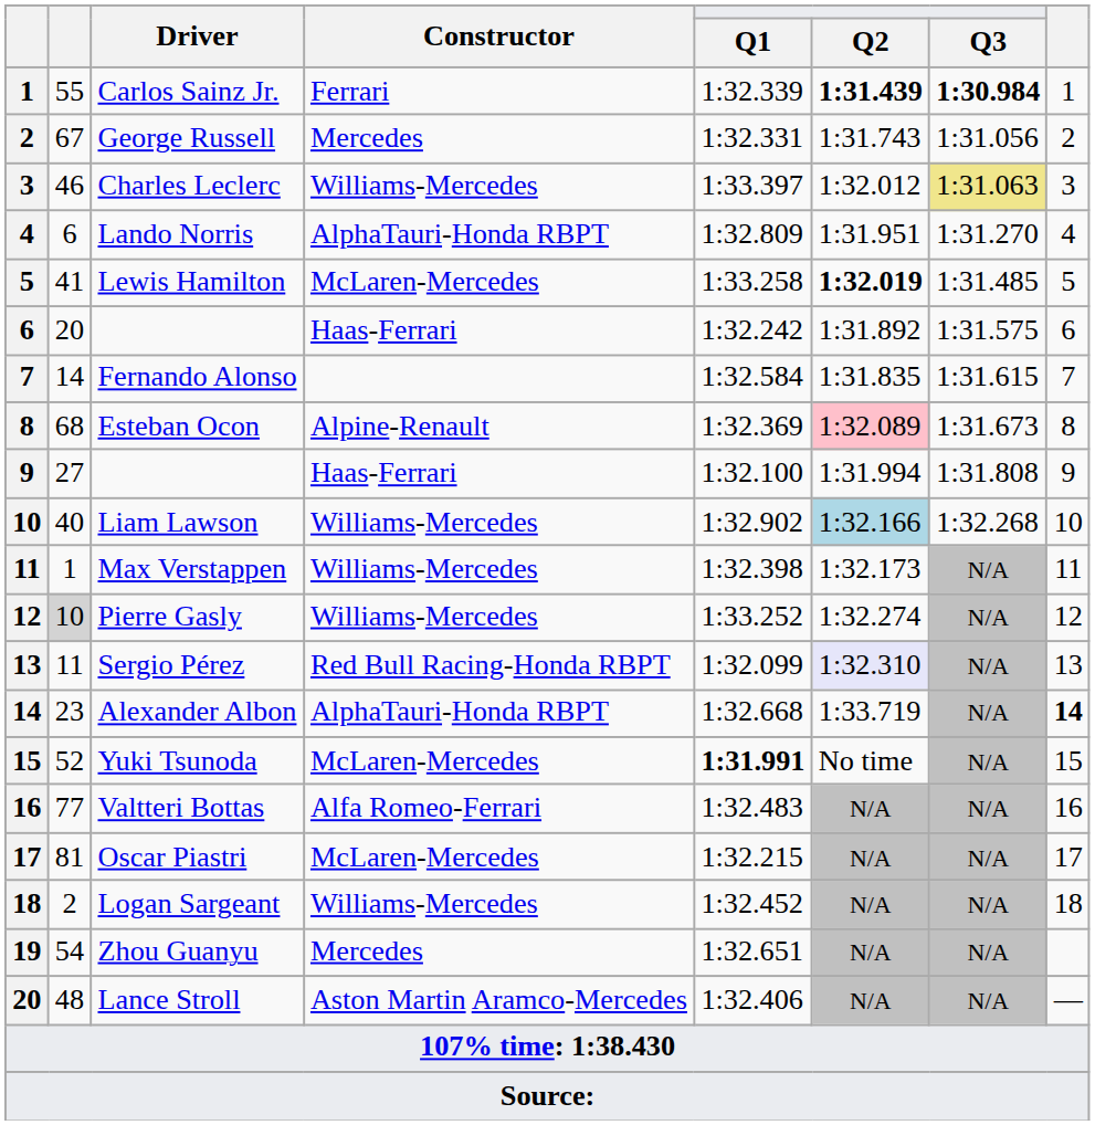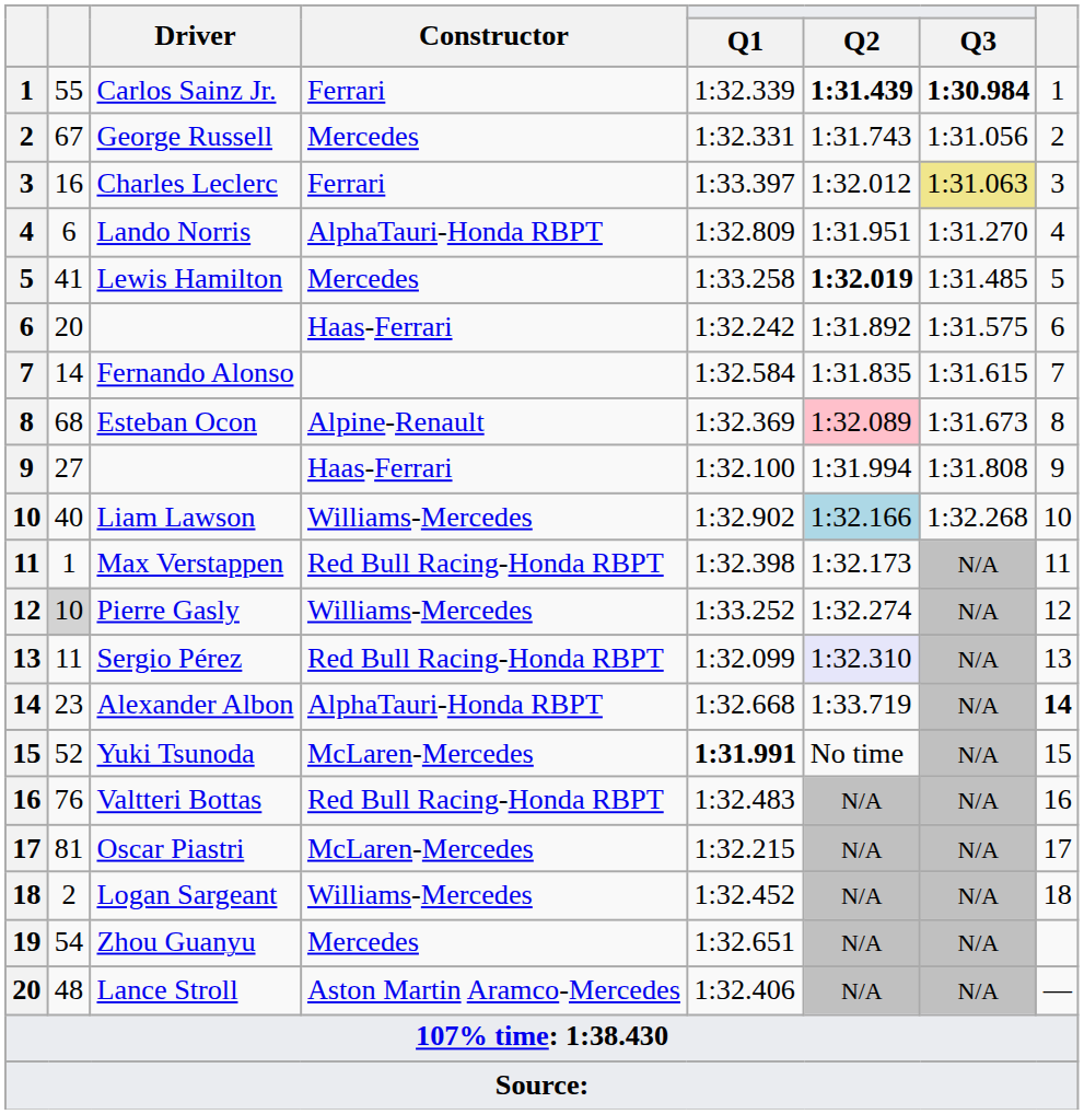Charles Leclerc | column 2: 46 -> 16
Charles Leclerc | Constructor: Williams-Mercedes -> Ferrari
Lewis Hamilton | Constructor: McLaren-Mercedes -> Mercedes
Max Verstappen | Constructor: Williams-Mercedes -> Red Bull Racing-Honda RBPT
Valtteri Bottas | column 2: 77 -> 76
Valtteri Bottas | Constructor: Alfa Romeo-Ferrari -> Red Bull Racing-Honda RBPT
